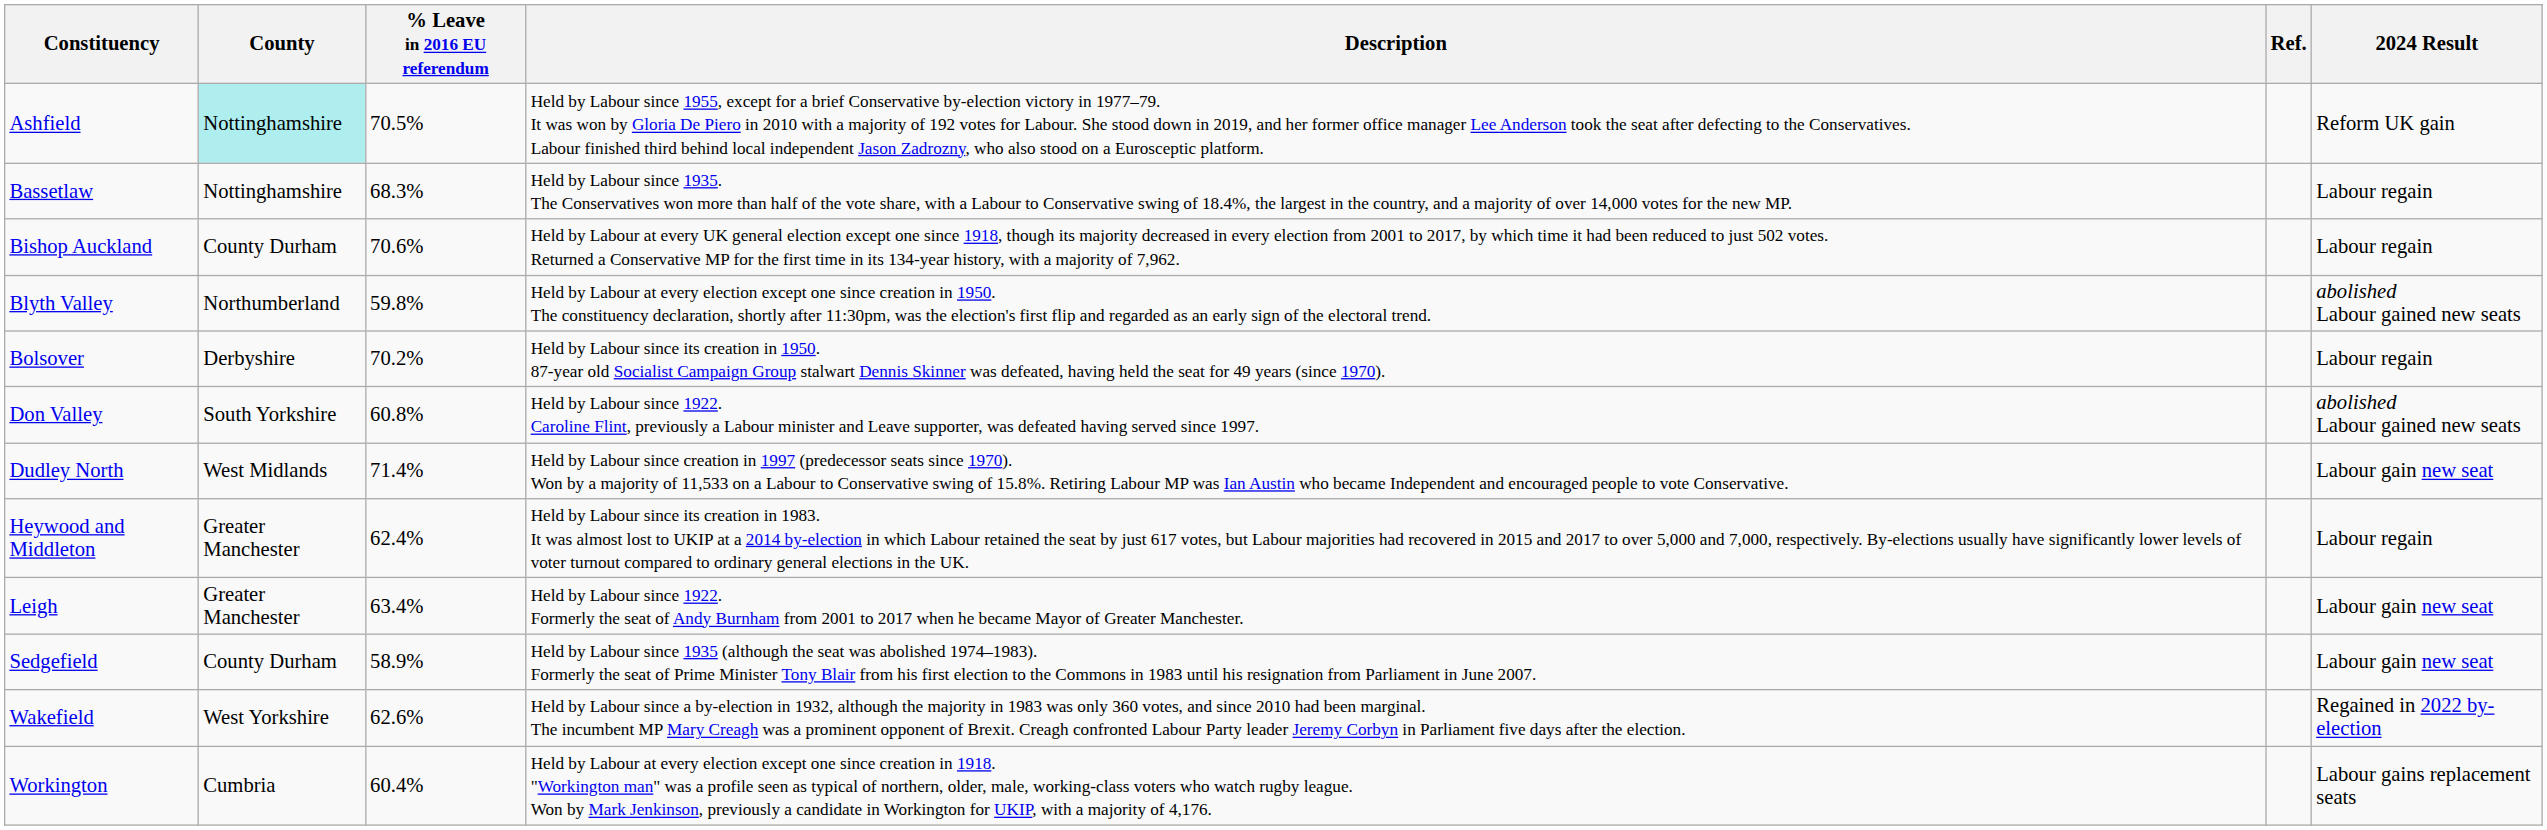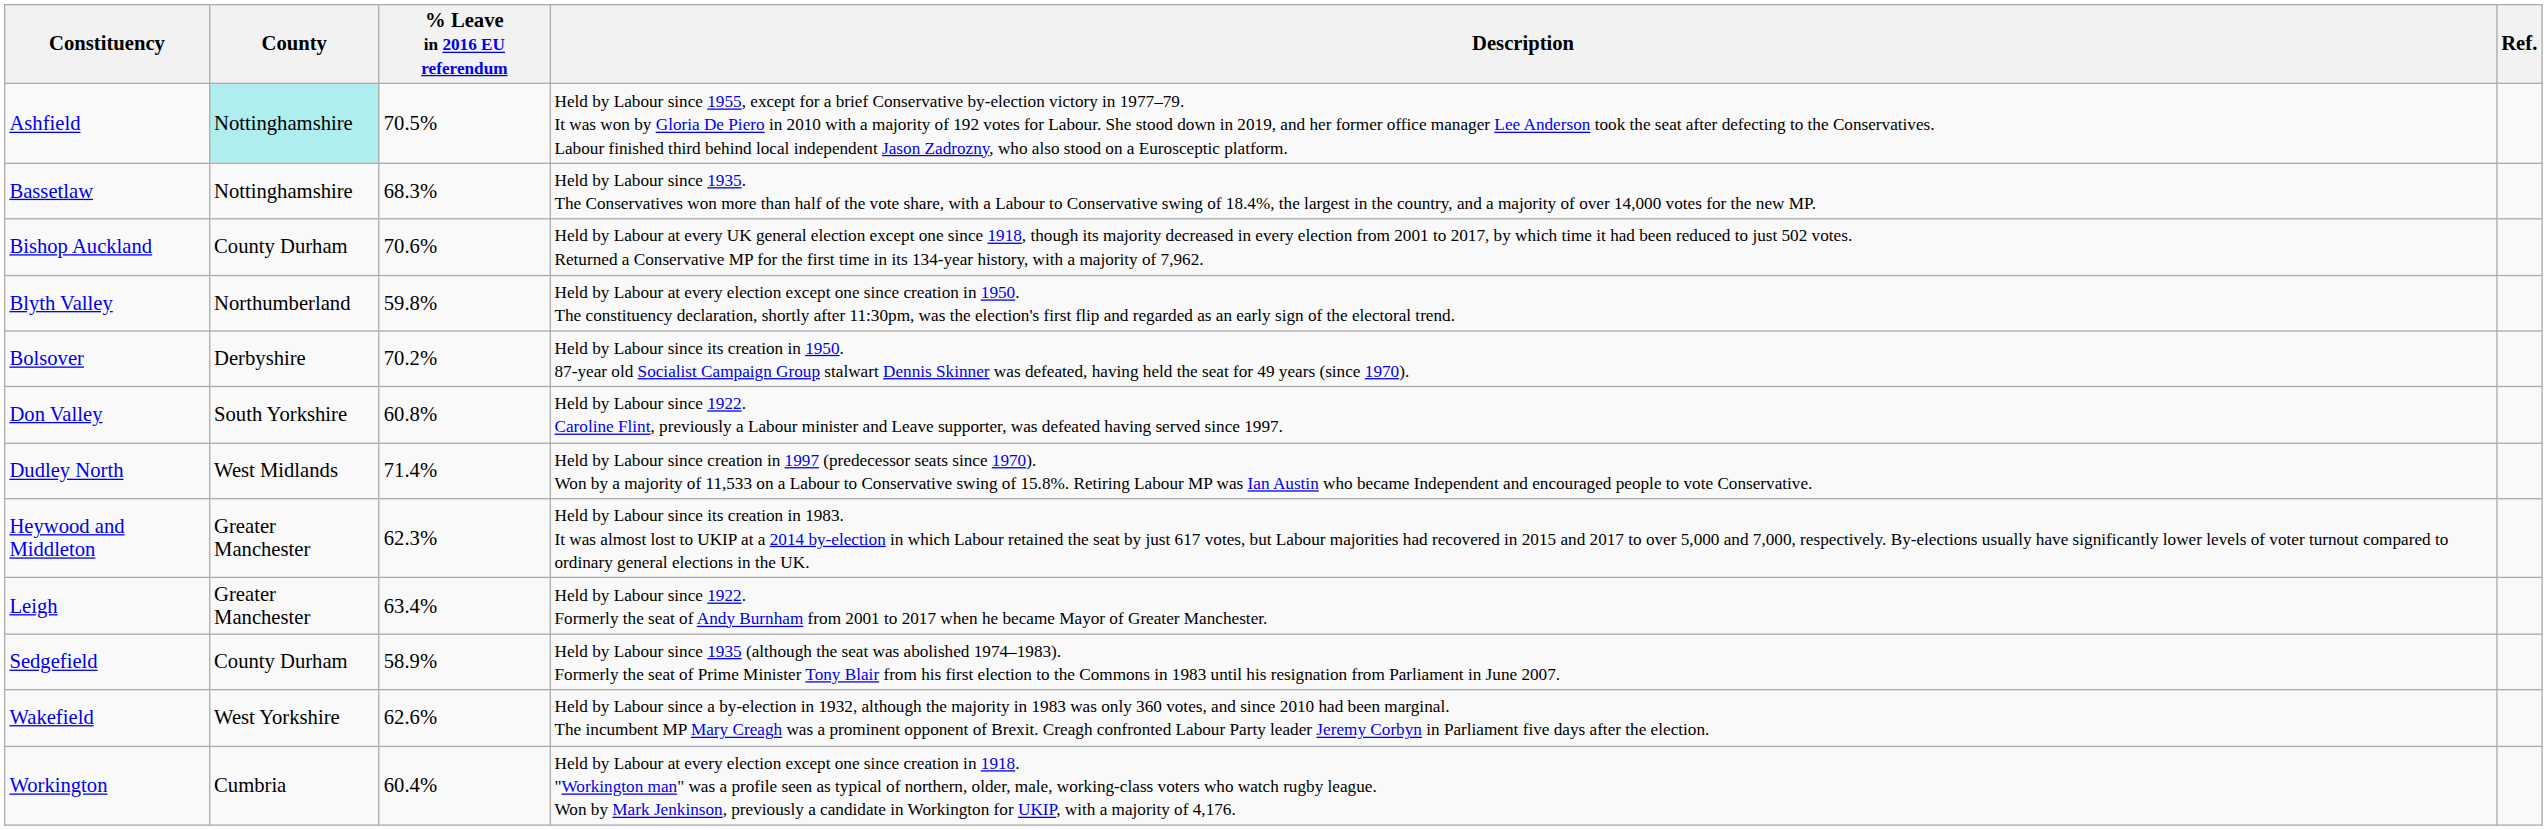- column: 2024 Result | Reform UK gain | Labour regain | Labour regain | abolished Labour gained new seats | Labour regain | abolished Labour gained new seats | Labour gain new seat | Labour regain | Labour gain new seat | Labour gain new seat | Regained in 2022 by-election | Labour gains replacement seats
Heywood and Middleton | % Leave in 2016 EU referendum: 62.4% -> 62.3%
